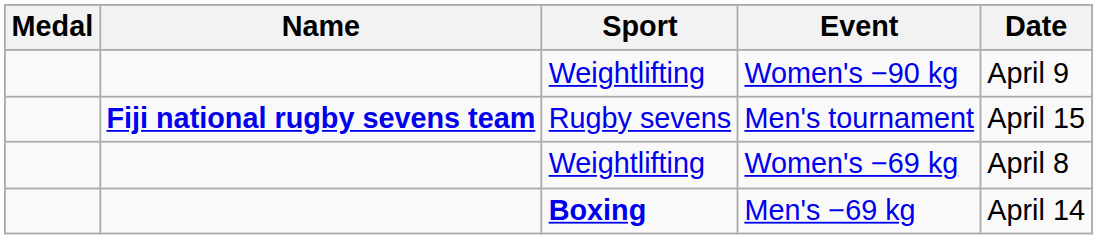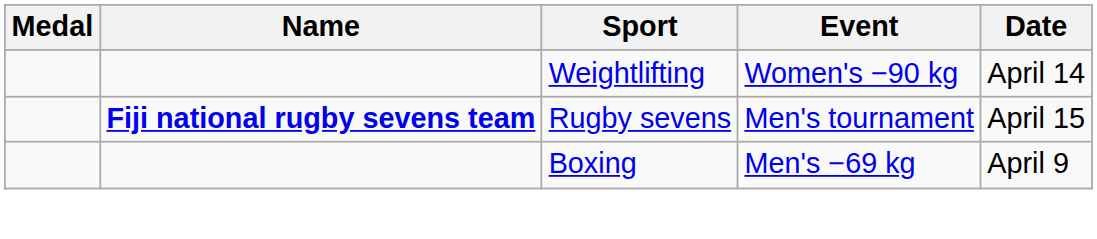Women's −90 kg | Date: April 9 -> April 14
- row: Weightlifting | Women's −69 kg | April 8
Men's −69 kg | Sport: bold -> normal
Men's −69 kg | Date: April 14 -> April 9
